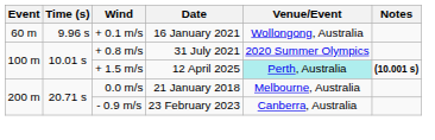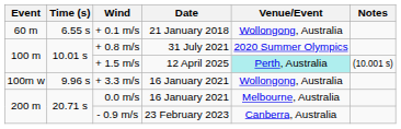+ 0.1 m/s | Time (s): 9.96 s -> 6.55 s
+ 0.1 m/s | Date: 16 January 2021 -> 21 January 2018
+ 1.5 m/s | Notes: bold -> normal
+ row: 100m w | 9.96 s | + 3.3 m/s | 16 January 2021 | Wollongong, Australia
0.0 m/s | Date: 21 January 2018 -> 16 January 2021
